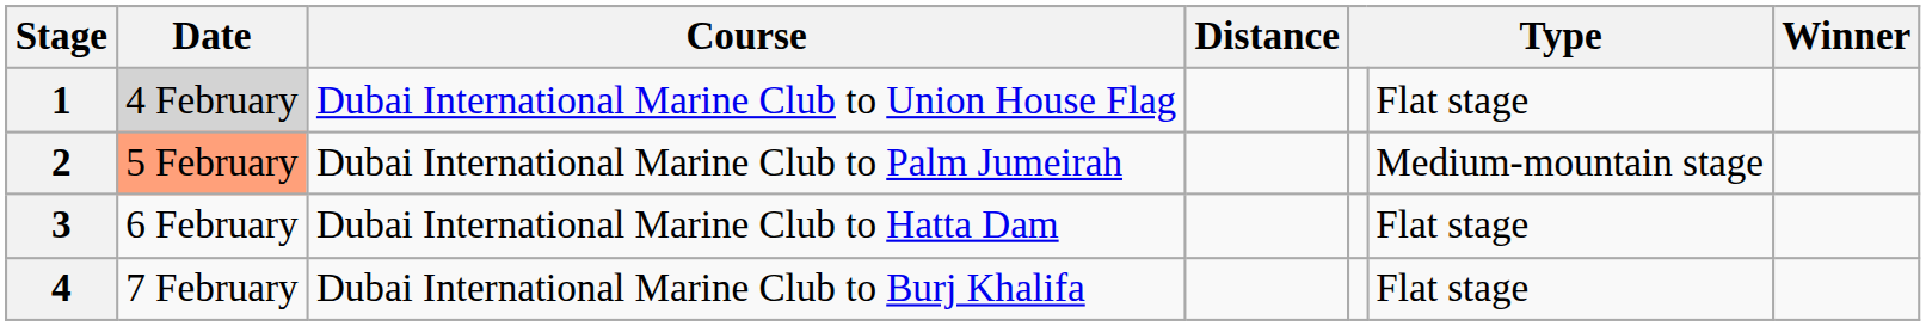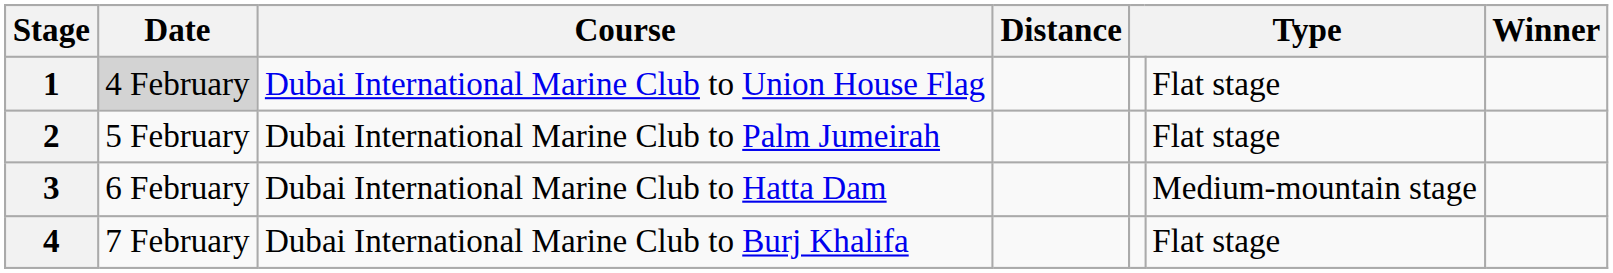2 | Date: lightsalmon background -> no background
2 | column 6: Medium-mountain stage -> Flat stage
3 | column 6: Flat stage -> Medium-mountain stage
